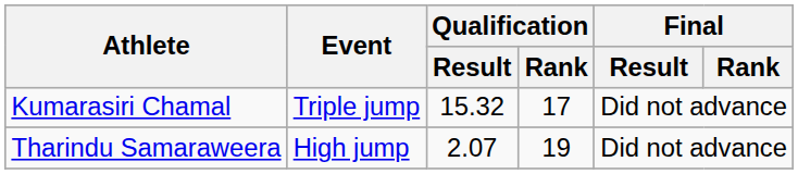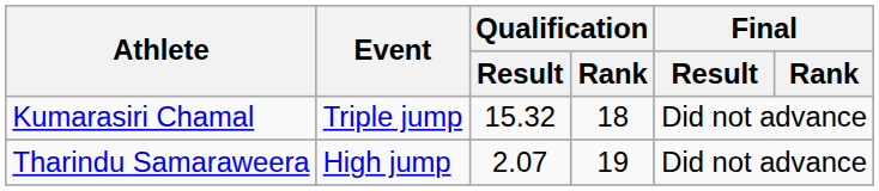Kumarasiri Chamal | Qualification / Rank: 17 -> 18
